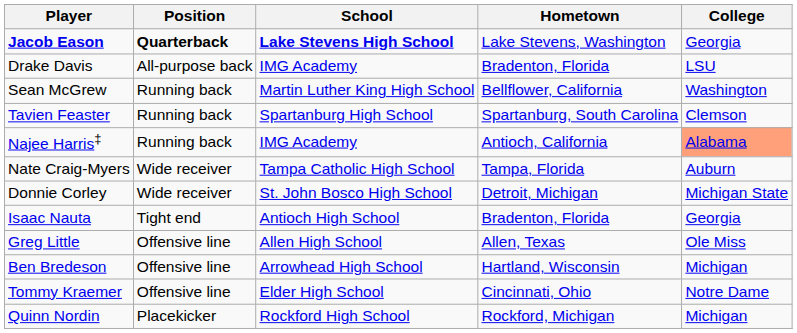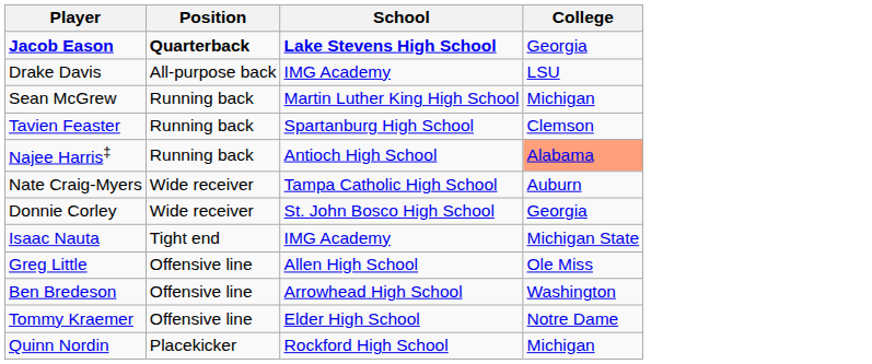- column: Hometown | Lake Stevens, Washington | Bradenton, Florida | Bellflower, California | Spartanburg, South Carolina | Antioch, California | Tampa, Florida | Detroit, Michigan | Bradenton, Florida | Allen, Texas | Hartland, Wisconsin | Cincinnati, Ohio | Rockford, Michigan
Sean McGrew | College: Washington -> Michigan
Najee Harris‡ | School: IMG Academy -> Antioch High School
Donnie Corley | College: Michigan State -> Georgia
Isaac Nauta | School: Antioch High School -> IMG Academy
Isaac Nauta | College: Georgia -> Michigan State
Ben Bredeson | College: Michigan -> Washington
